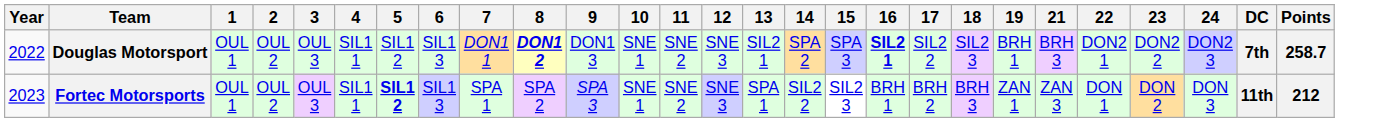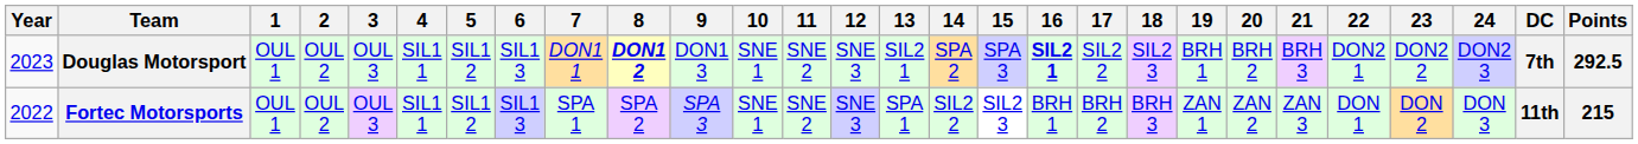+ column: 20 | BRH 2 | ZAN 2
Douglas Motorsport | Year: 2022 -> 2023
Douglas Motorsport | Points: 258.7 -> 292.5
Fortec Motorsports | Year: 2023 -> 2022
Fortec Motorsports | 5: bold -> normal
Fortec Motorsports | Points: 212 -> 215
